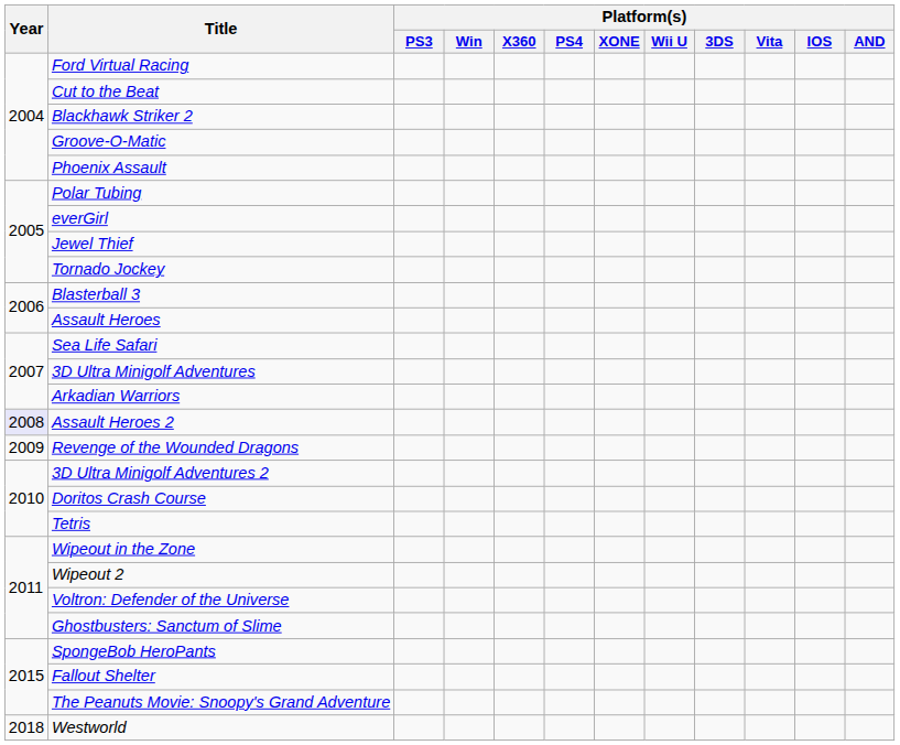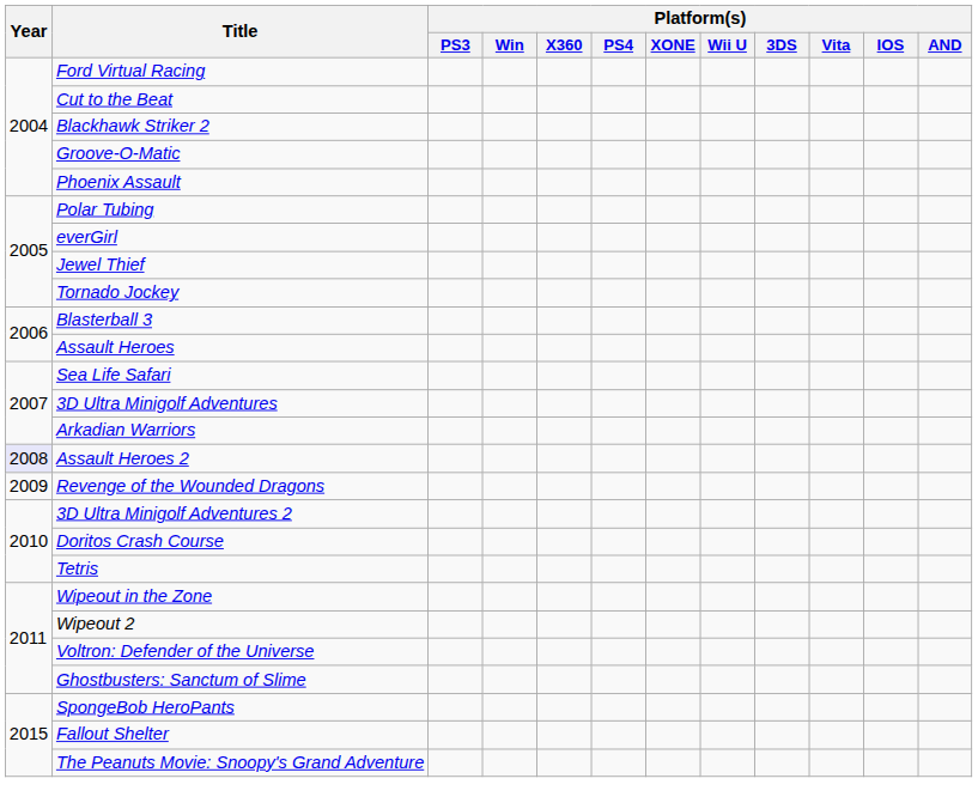- row: 2018 | Westworld
